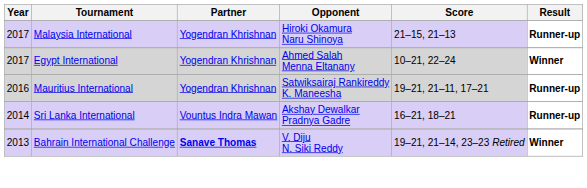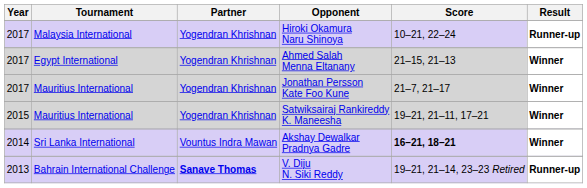Hiroki Okamura Naru Shinoya | Score: 21–15, 21–13 -> 10–21, 22–24
Ahmed Salah Menna Eltanany | Score: 10–21, 22–24 -> 21–15, 21–13
+ row: 2017 | Mauritius International | Yogendran Khrishnan | Jonathan Persson Kate Foo Kune | 21–7, 21–17 | Winner
Satwiksairaj Rankireddy K. Maneesha | Year: 2016 -> 2015
Satwiksairaj Rankireddy K. Maneesha | Result: Runner-up -> Winner
Akshay Dewalkar Pradnya Gadre | Score: normal -> bold
Akshay Dewalkar Pradnya Gadre | Result: Runner-up -> Winner
V. Diju N. Siki Reddy | Result: Winner -> Runner-up
